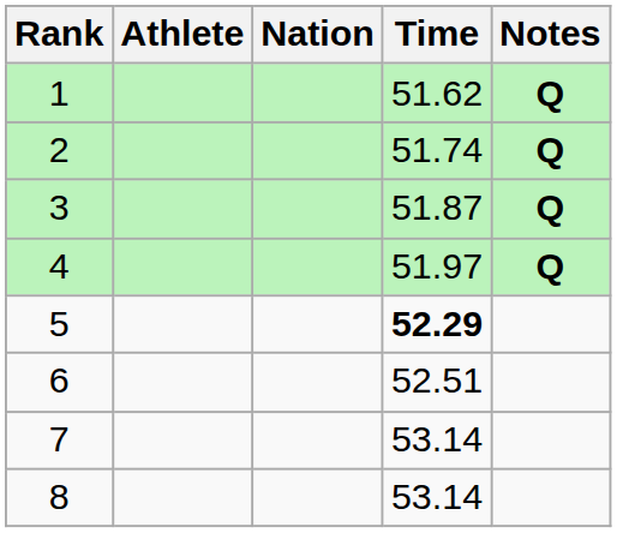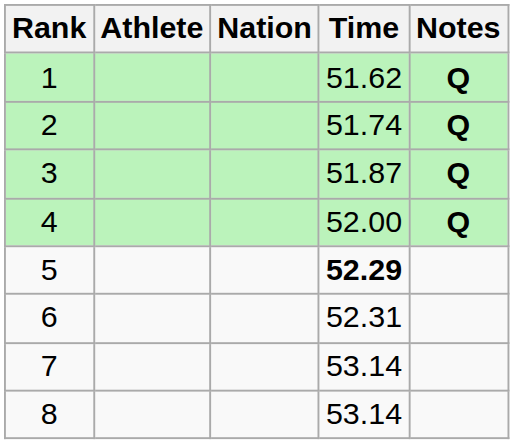4 | Time: 51.97 -> 52.00
6 | Time: 52.51 -> 52.31
